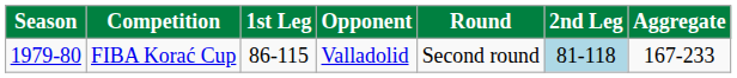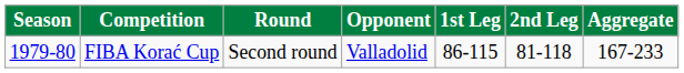columns swapped: Round <-> 1st Leg
FIBA Korać Cup | 2nd Leg: lightblue background -> no background
